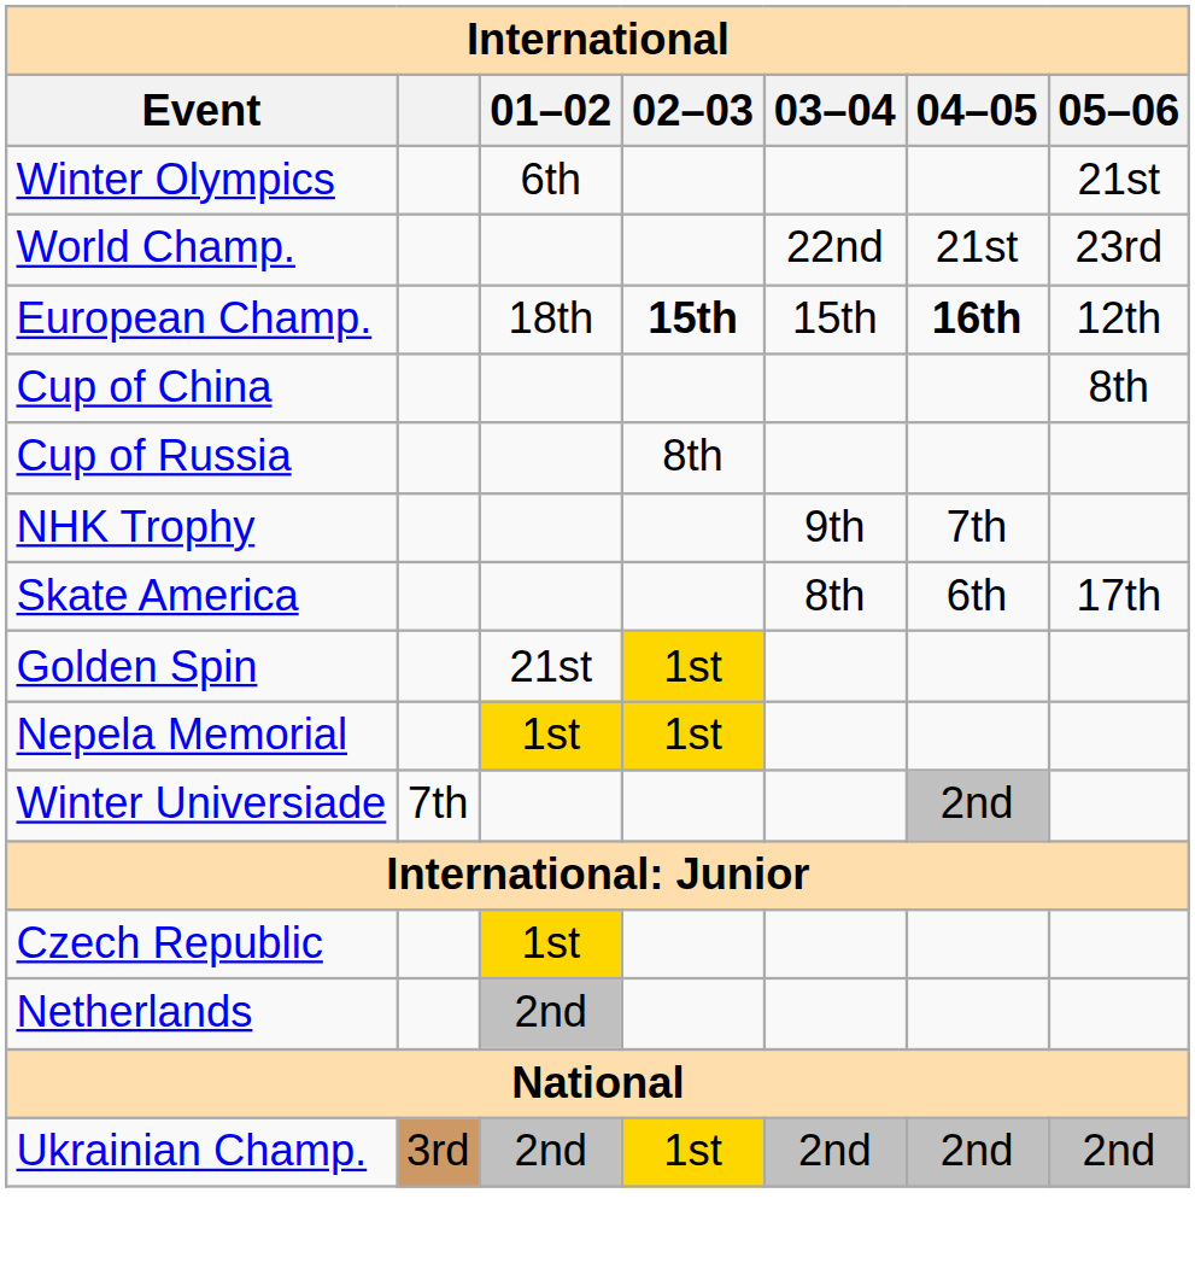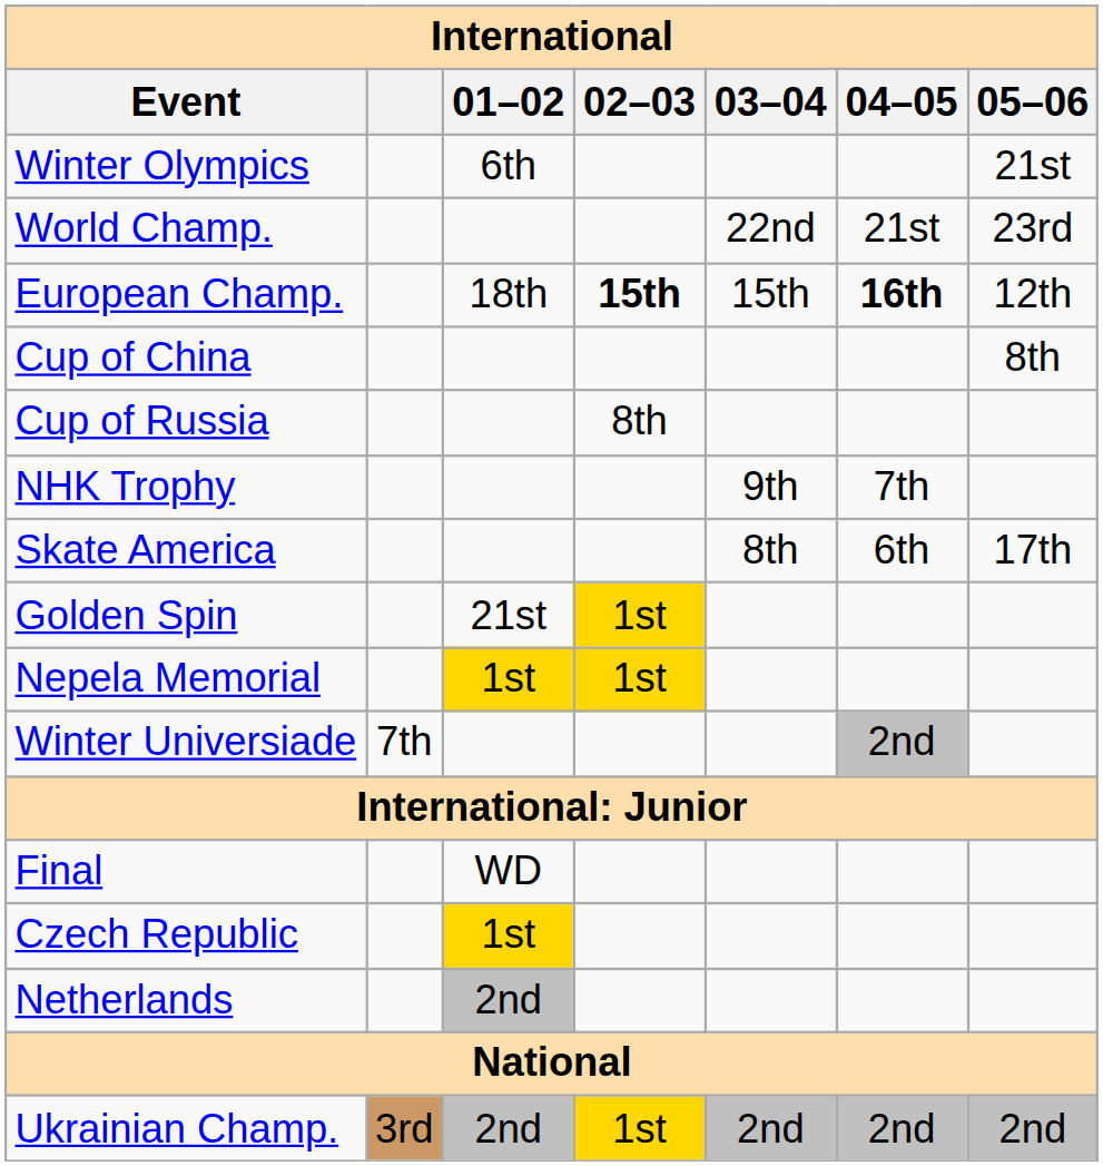+ row: Final | WD
